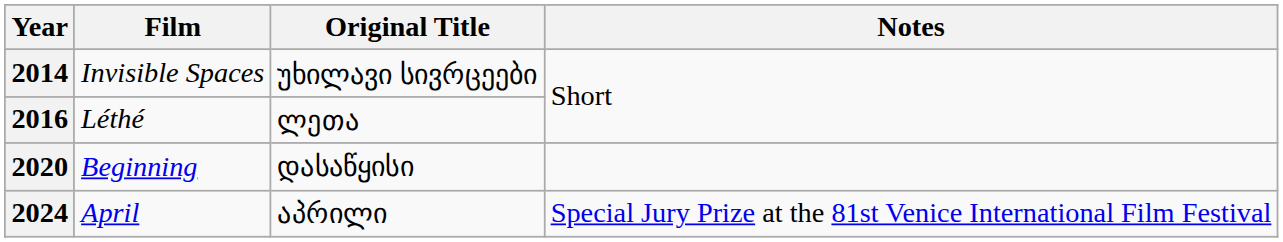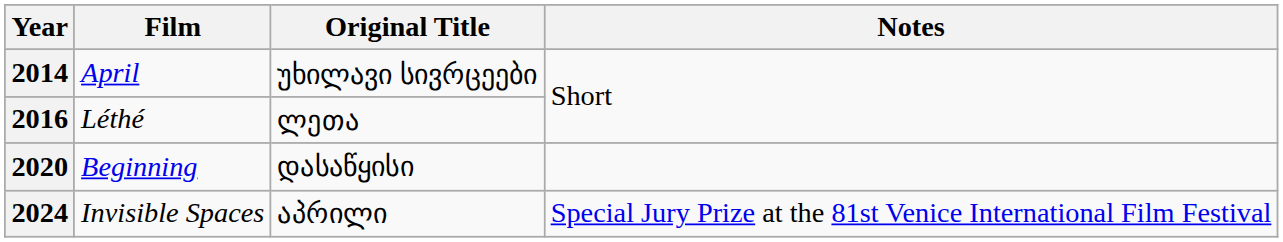2014 | Film: Invisible Spaces -> April
2024 | Film: April -> Invisible Spaces
